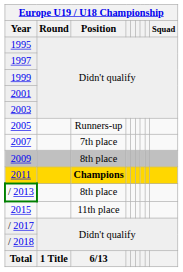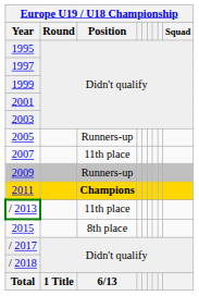2007 | Europe U19 / U18 Championship / Position: 7th place -> 11th place
2009 | Europe U19 / U18 Championship / Position: 8th place -> Runners-up
/ 2013 | Europe U19 / U18 Championship / Position: 8th place -> 11th place
2015 | Europe U19 / U18 Championship / Position: 11th place -> 8th place
